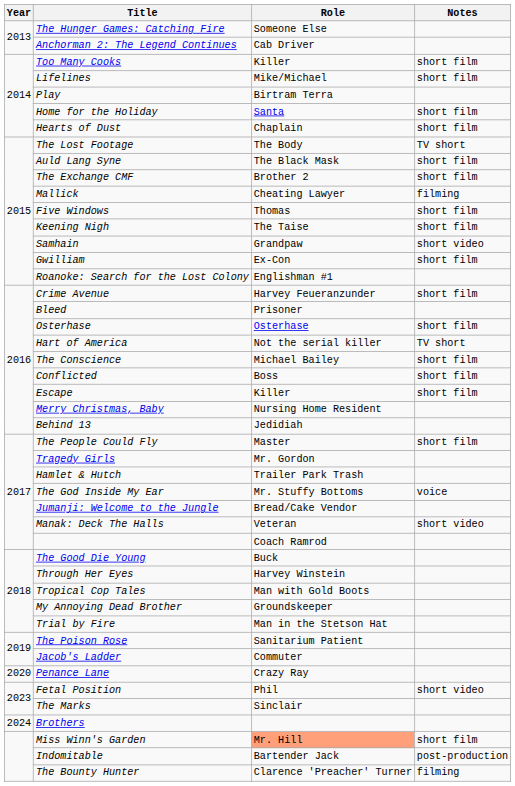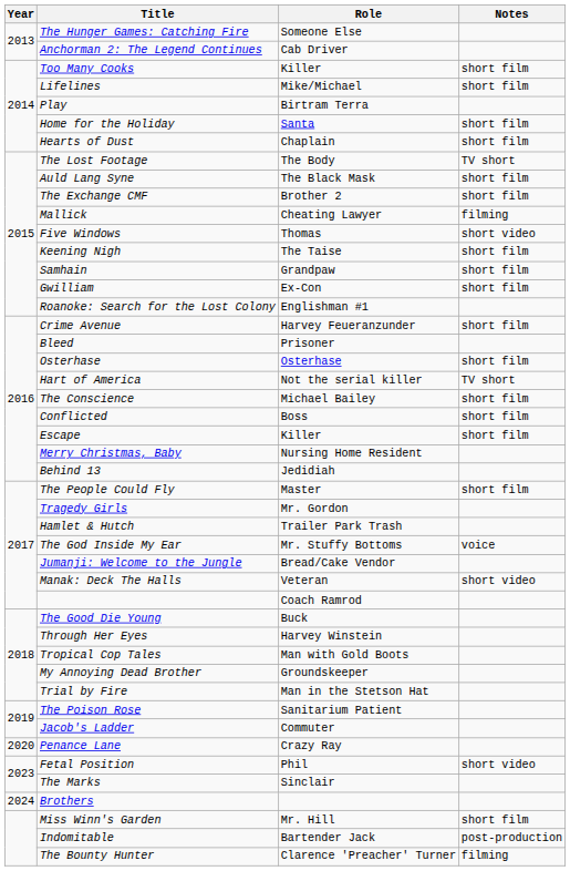Five Windows | Notes: short film -> short video
Samhain | Notes: short video -> short film
Miss Winn's Garden | Role: lightsalmon background -> no background
